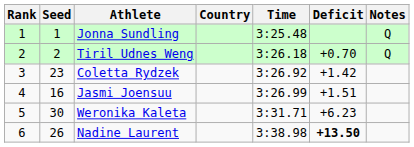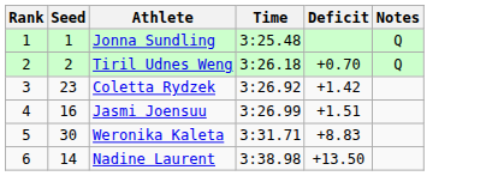- column: Country
Weronika Kaleta | Deficit: +6.23 -> +8.83
Nadine Laurent | Seed: 26 -> 14
Nadine Laurent | Deficit: bold -> normal
